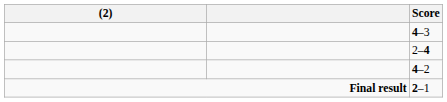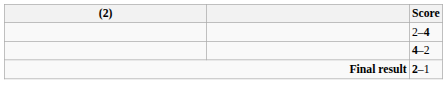- row: 4–3
